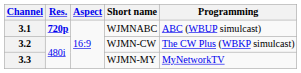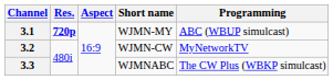3.1 | Short name: WJMNABC -> WJMN-MY
3.2 | Programming: The CW Plus (WBKP simulcast) -> MyNetworkTV
3.3 | Short name: WJMN-MY -> WJMNABC
3.3 | Programming: MyNetworkTV -> The CW Plus (WBKP simulcast)
